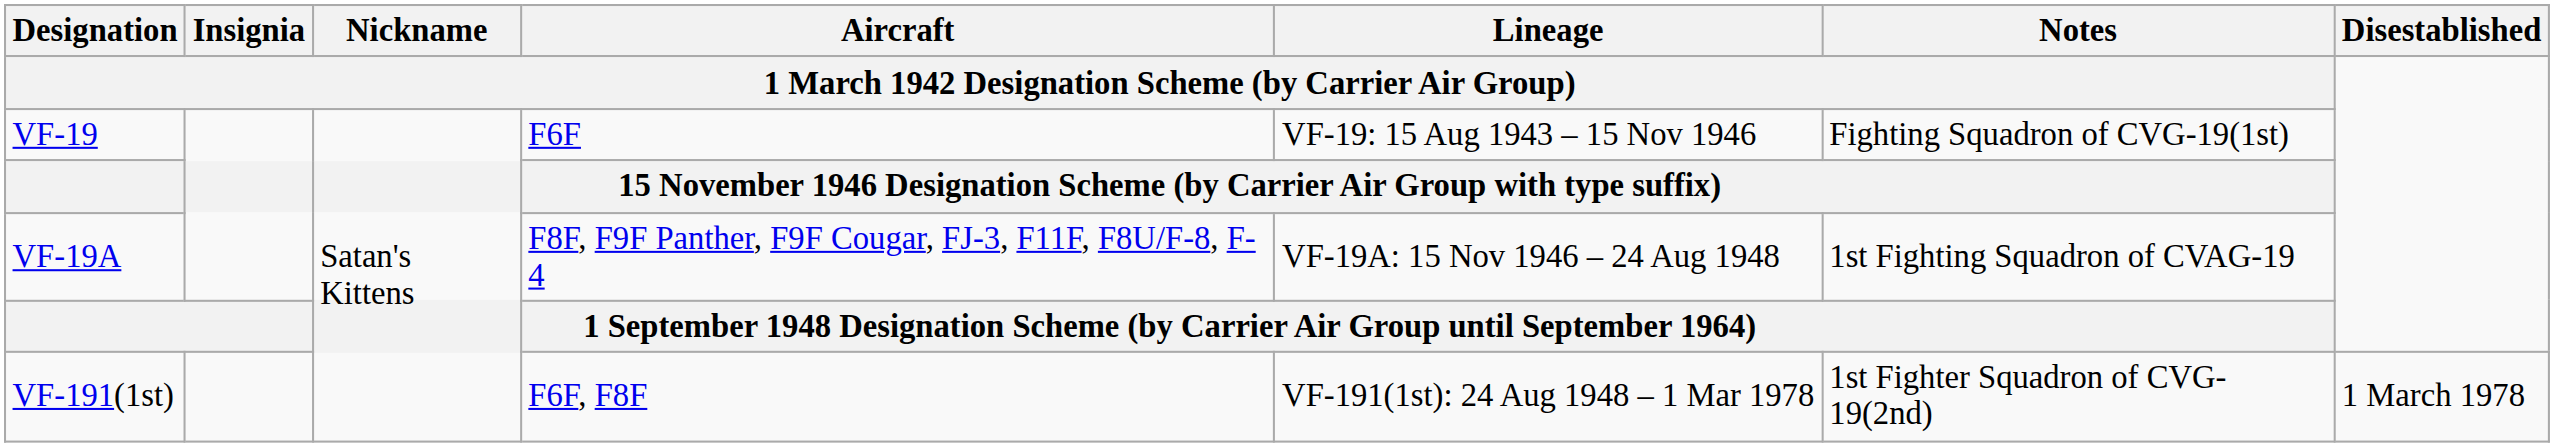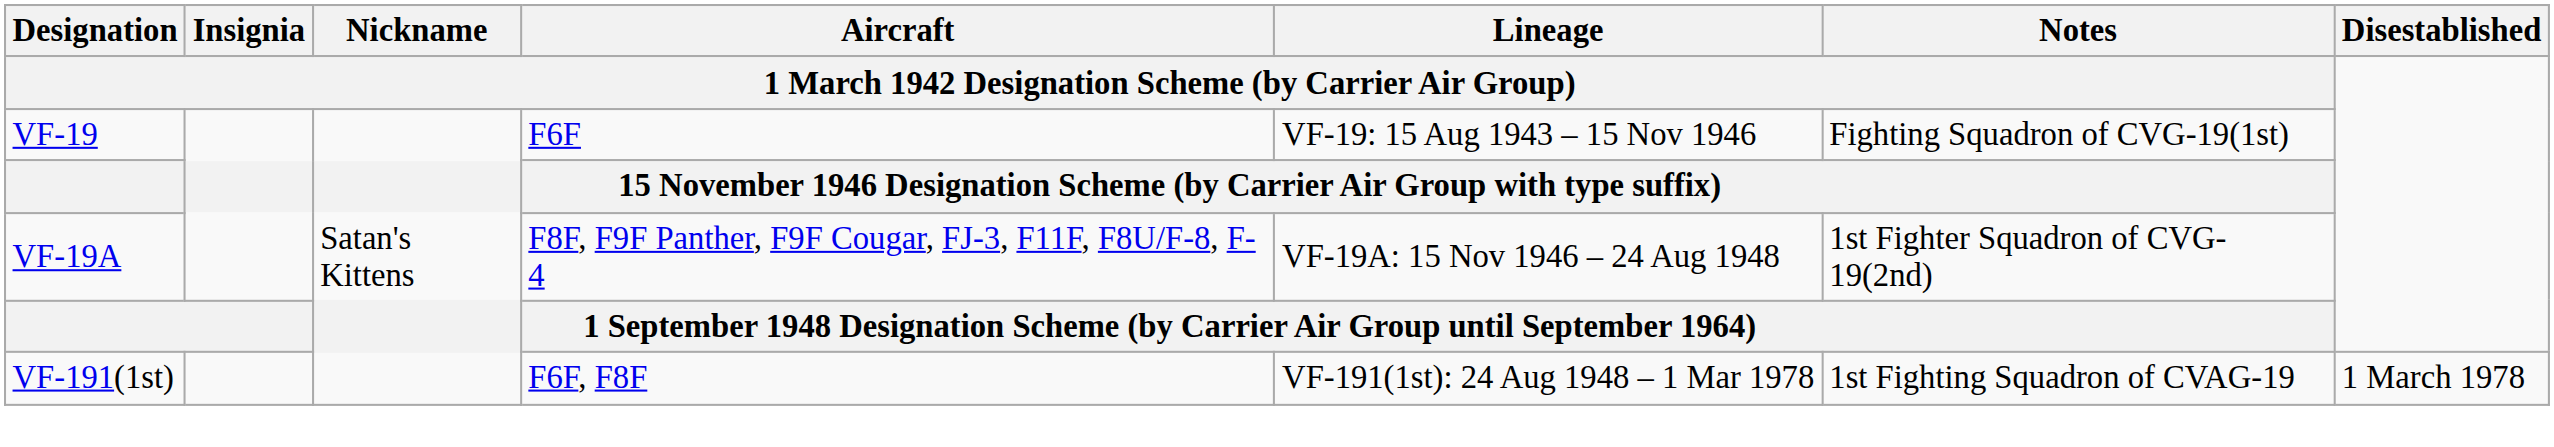VF-19A | column 6: 1st Fighting Squadron of CVAG-19 -> 1st Fighter Squadron of CVG-19(2nd)
VF-191(1st) | column 6: 1st Fighter Squadron of CVG-19(2nd) -> 1st Fighting Squadron of CVAG-19
